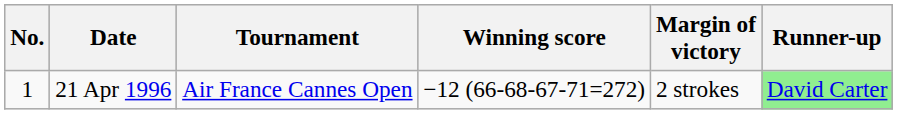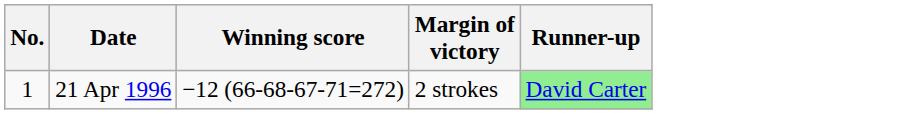- column: Tournament | Air France Cannes Open
